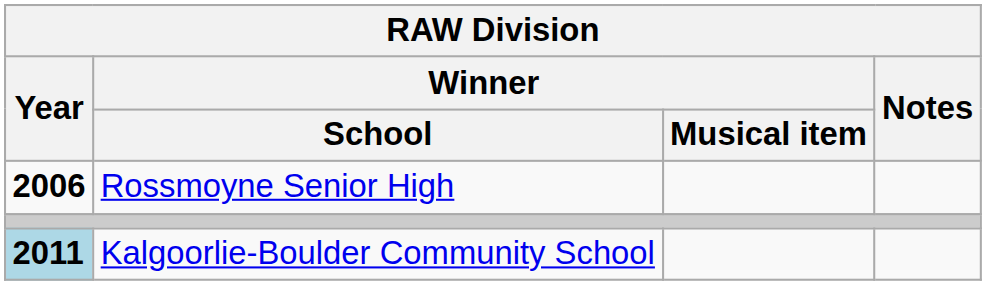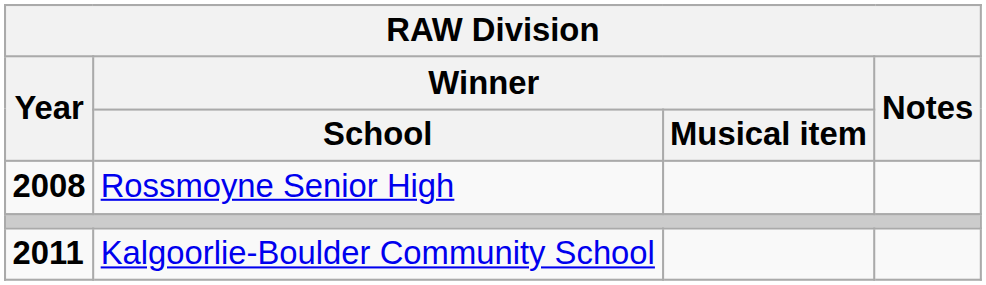Rossmoyne Senior High | Year: 2006 -> 2008
Kalgoorlie-Boulder Community School | Year: lightblue background -> no background
